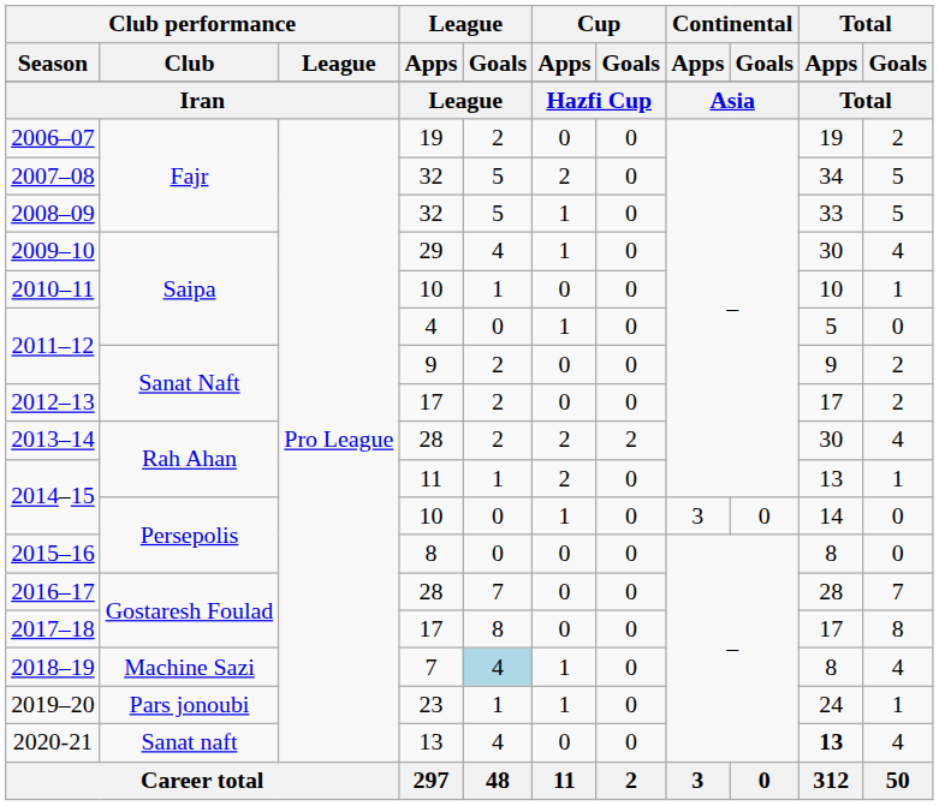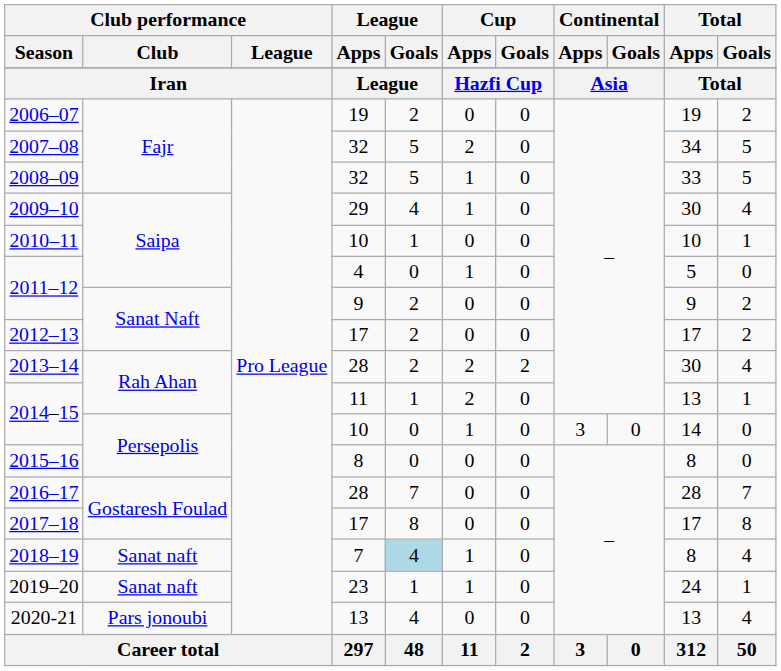2018–19 | Club performance / Club: Machine Sazi -> Sanat naft
2019–20 | Club performance / Club: Pars jonoubi -> Sanat naft
2020-21 | Club performance / Club: Sanat naft -> Pars jonoubi
2020-21 | Total / Apps: bold -> normal
